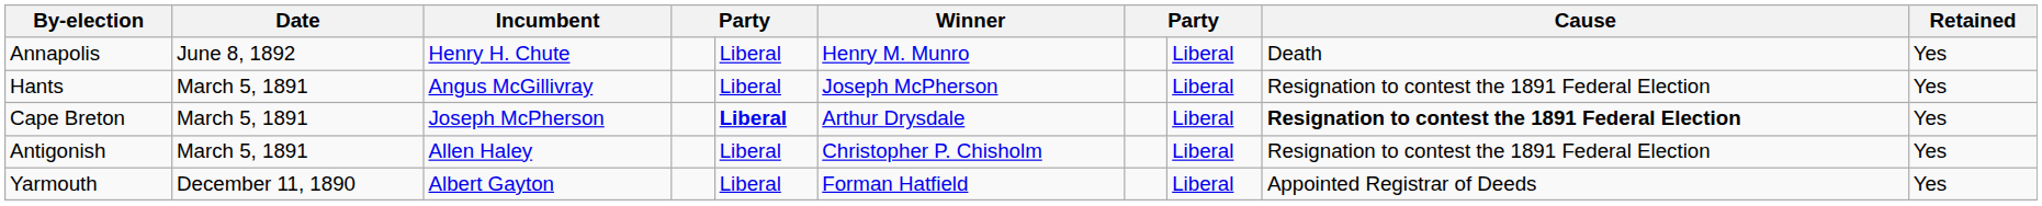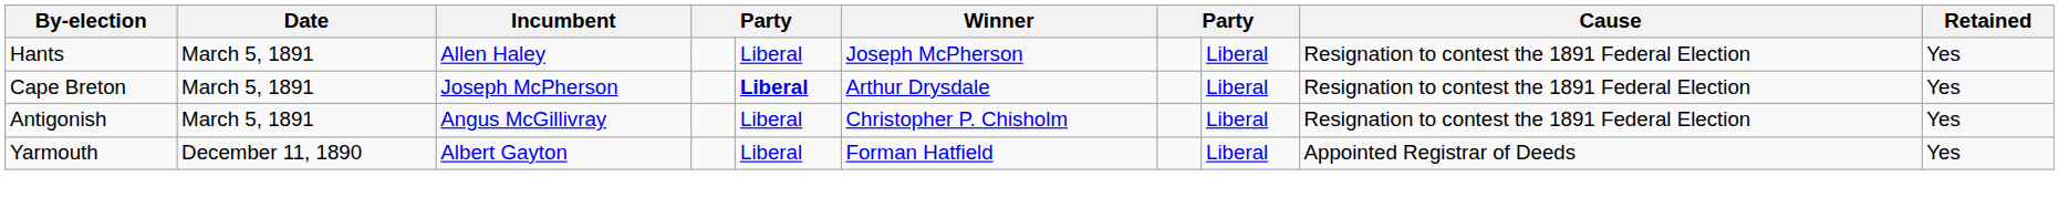- row: Annapolis | June 8, 1892 | Henry H. Chute | Liberal | Henry M. Munro | Liberal | Death | Yes
Hants | Incumbent: Angus McGillivray -> Allen Haley
Cape Breton | Cause: bold -> normal
Antigonish | Incumbent: Allen Haley -> Angus McGillivray
